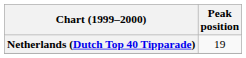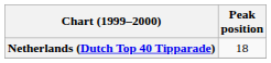Netherlands (Dutch Top 40 Tipparade) | Peak position: 19 -> 18
